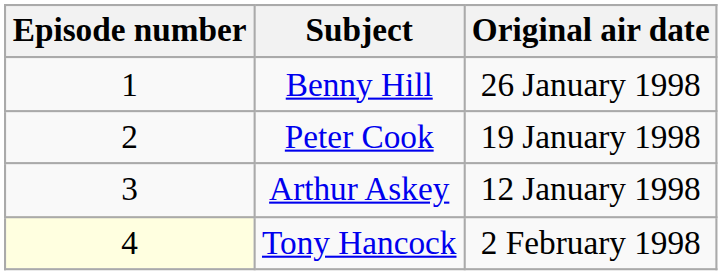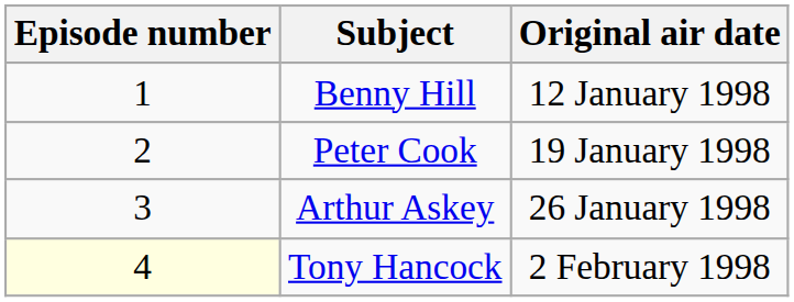Benny Hill | Original air date: 26 January 1998 -> 12 January 1998
Arthur Askey | Original air date: 12 January 1998 -> 26 January 1998
